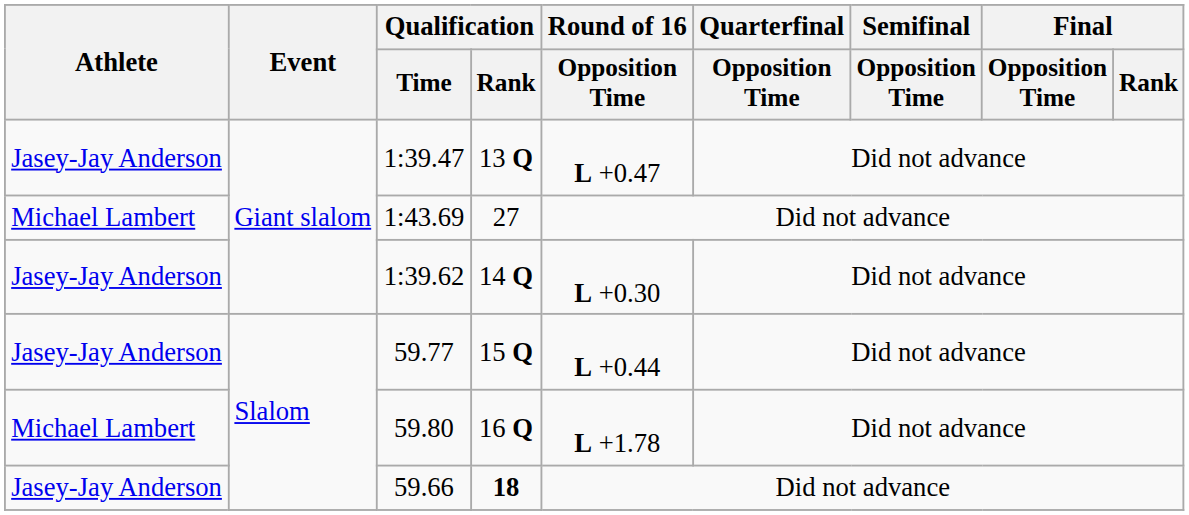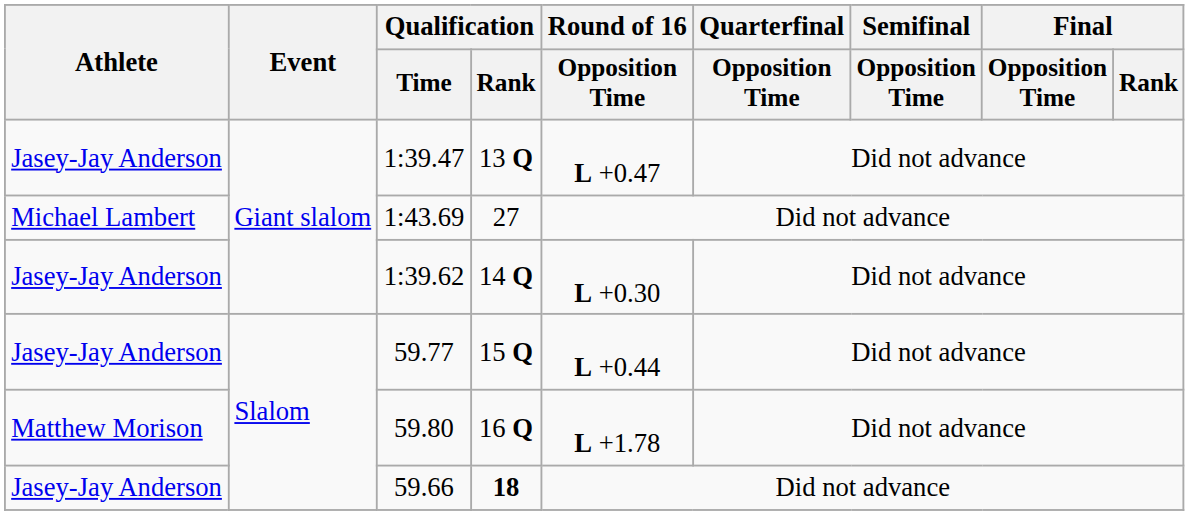59.80 | Athlete: Michael Lambert -> Matthew Morison
